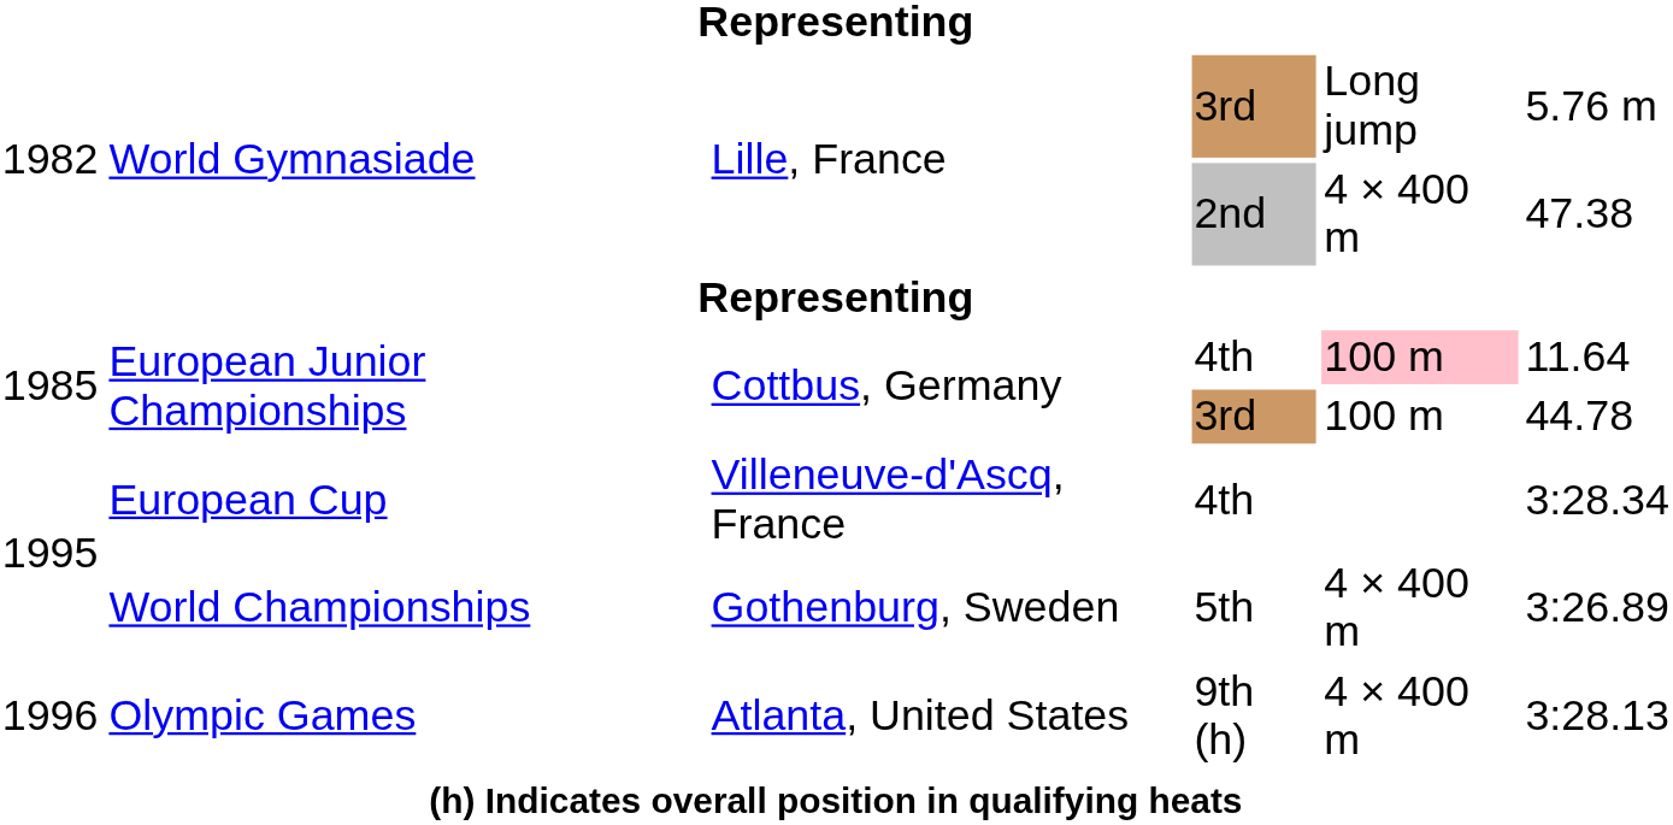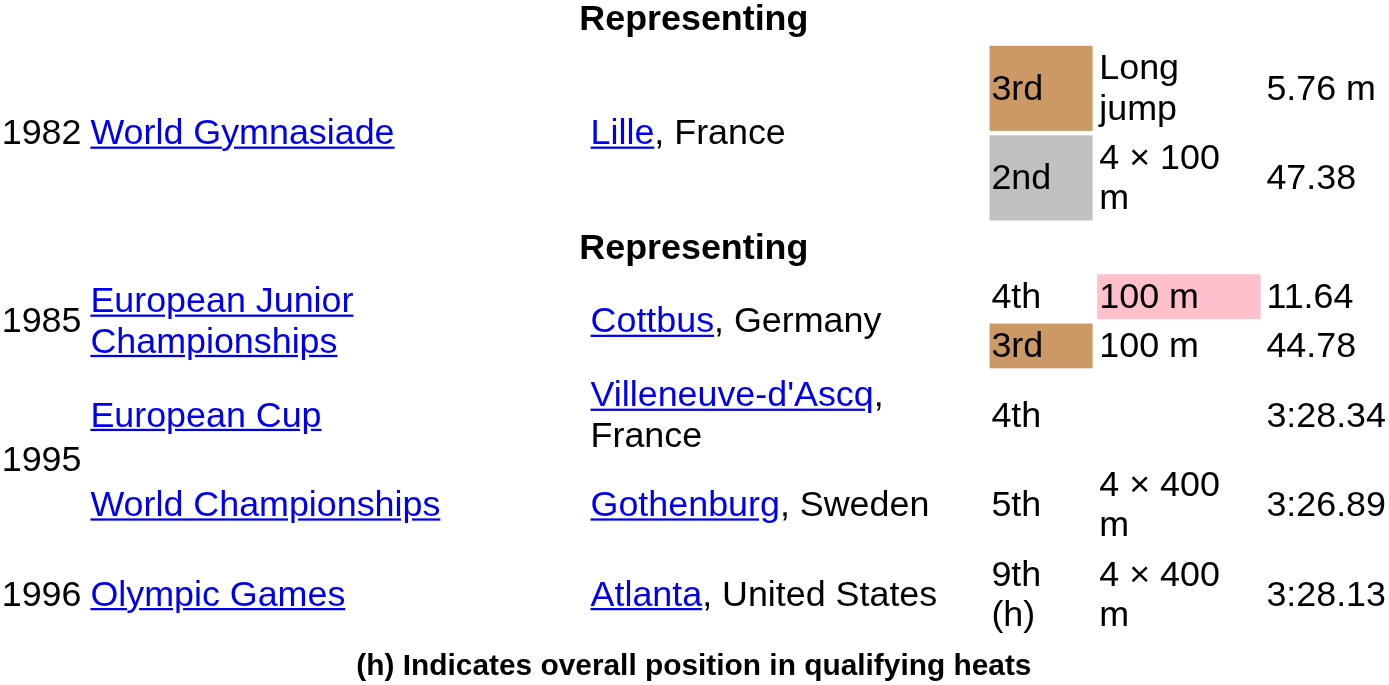World Gymnasiade / 2nd | column 5: 4 × 400 m -> 4 × 100 m
